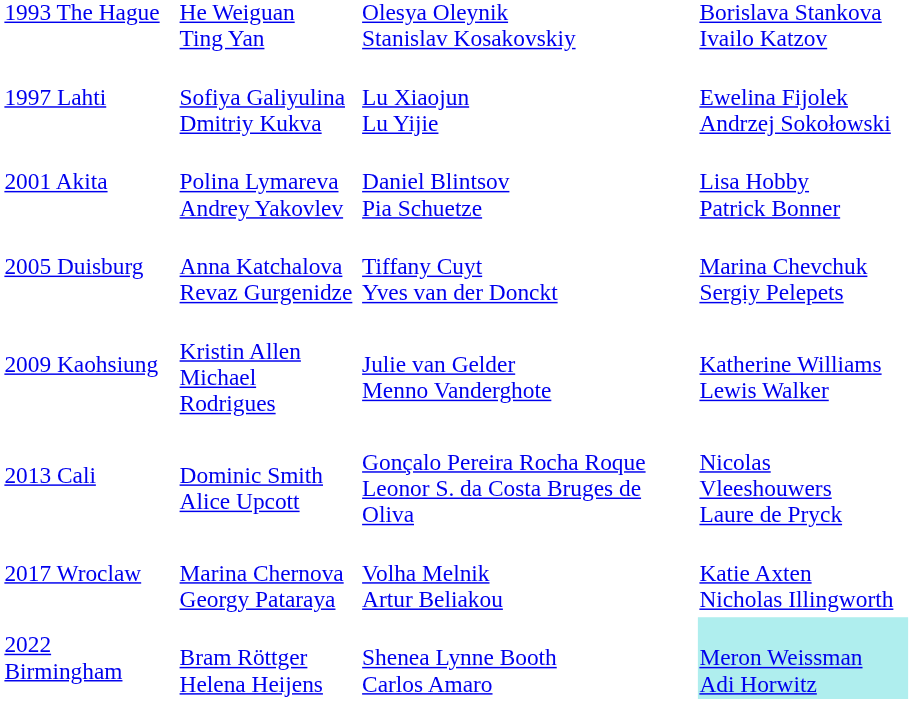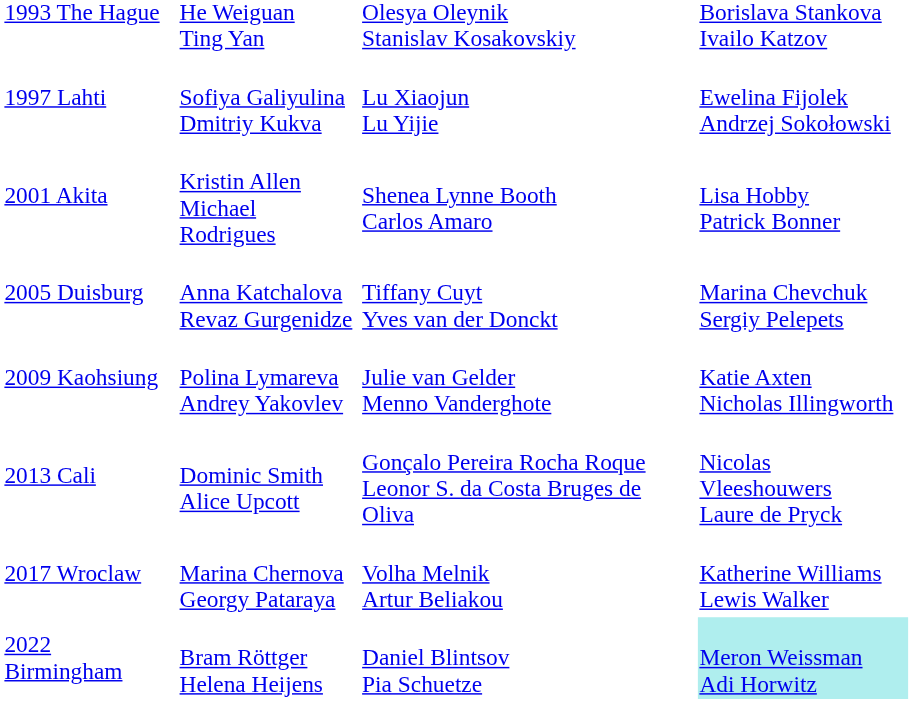2001 Akita | column 2: Polina Lymareva Andrey Yakovlev -> Kristin Allen Michael Rodrigues
2001 Akita | column 3: Daniel Blintsov Pia Schuetze -> Shenea Lynne Booth Carlos Amaro
2009 Kaohsiung | column 2: Kristin Allen Michael Rodrigues -> Polina Lymareva Andrey Yakovlev
2009 Kaohsiung | column 4: Katherine Williams Lewis Walker -> Katie Axten Nicholas Illingworth
2017 Wroclaw | column 4: Katie Axten Nicholas Illingworth -> Katherine Williams Lewis Walker
2022 Birmingham | column 3: Shenea Lynne Booth Carlos Amaro -> Daniel Blintsov Pia Schuetze
